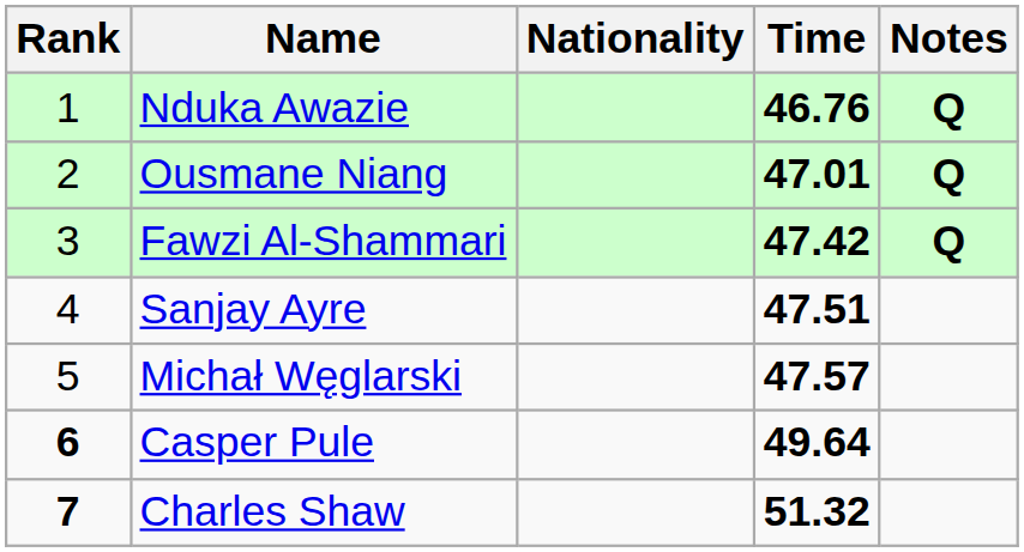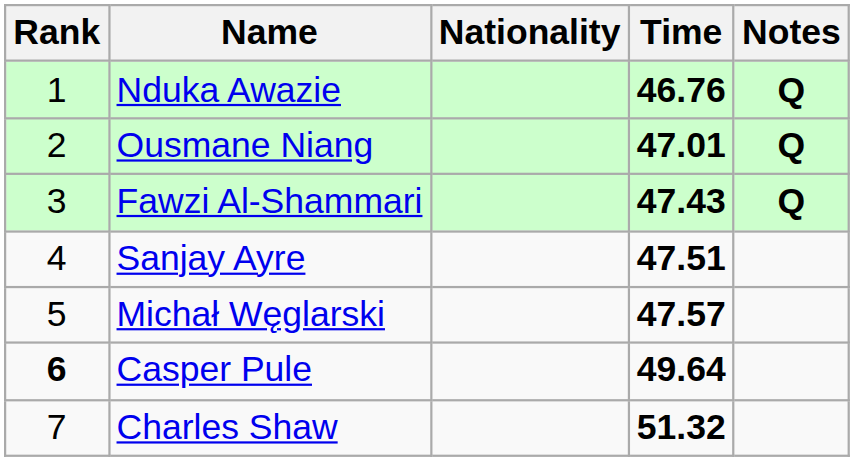Fawzi Al-Shammari | Time: 47.42 -> 47.43
Charles Shaw | Rank: bold -> normal
